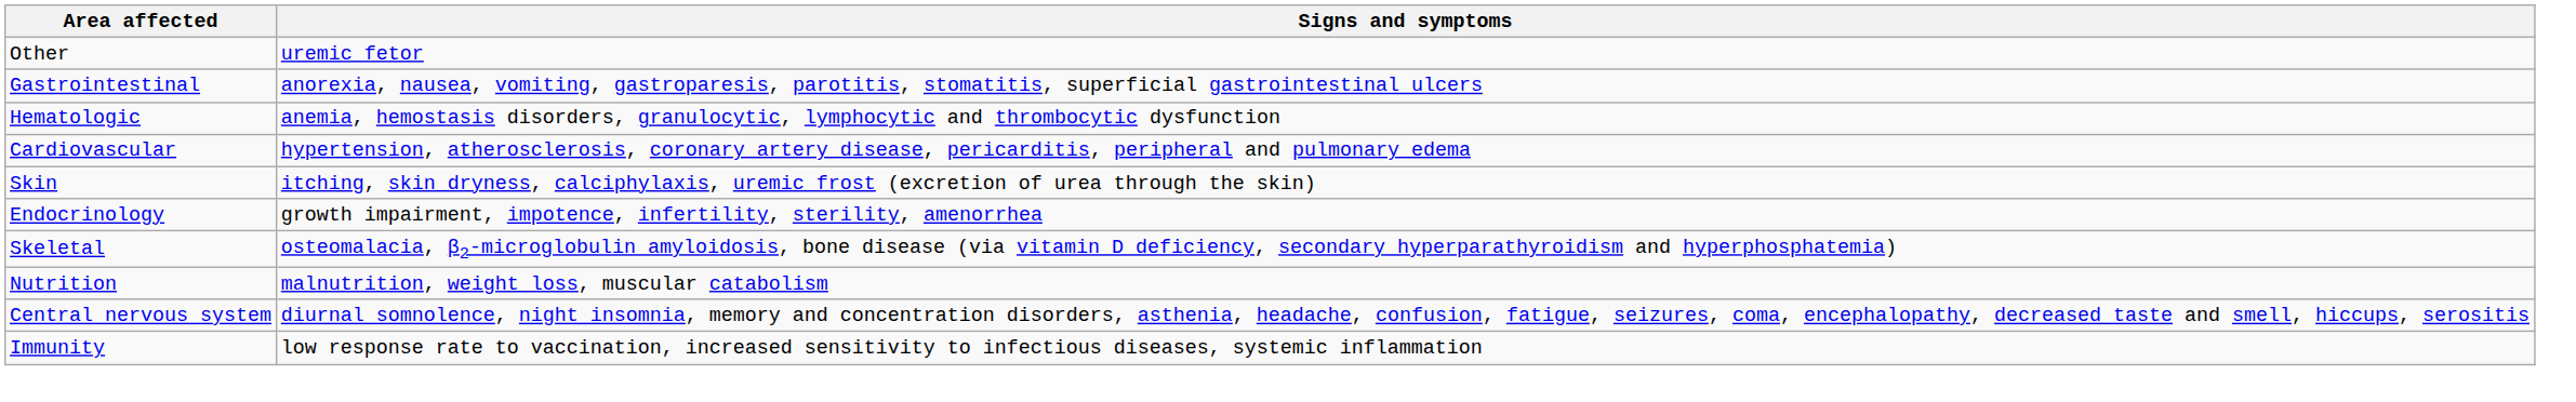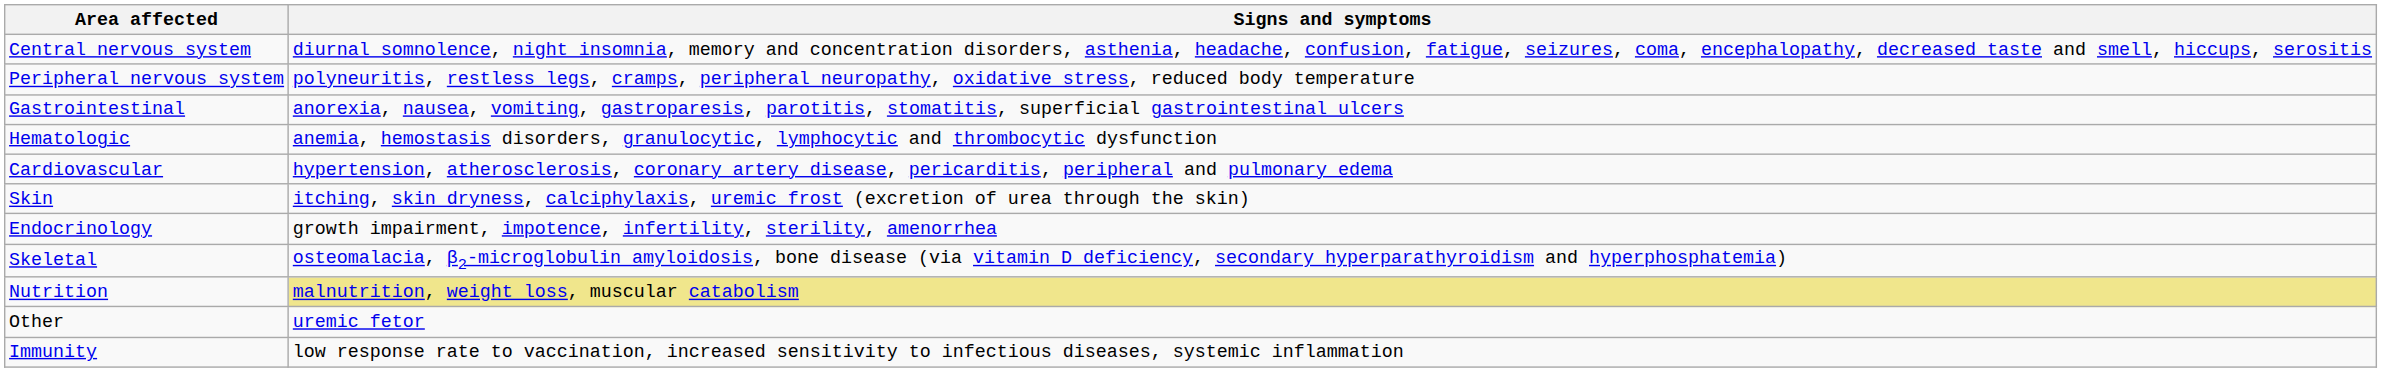rows swapped: Central nervous system <-> Other
+ row: Peripheral nervous system | polyneuritis, restless legs, cramps, peripheral neuropathy, oxidative stress, reduced body temperature
Nutrition | Signs and symptoms: no background -> khaki background
